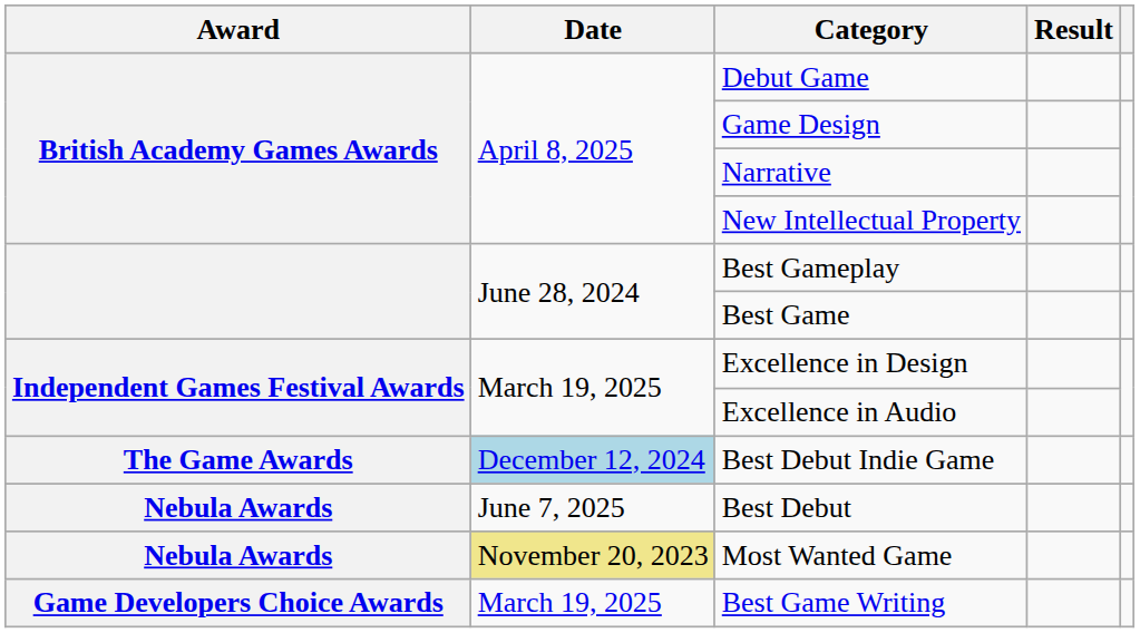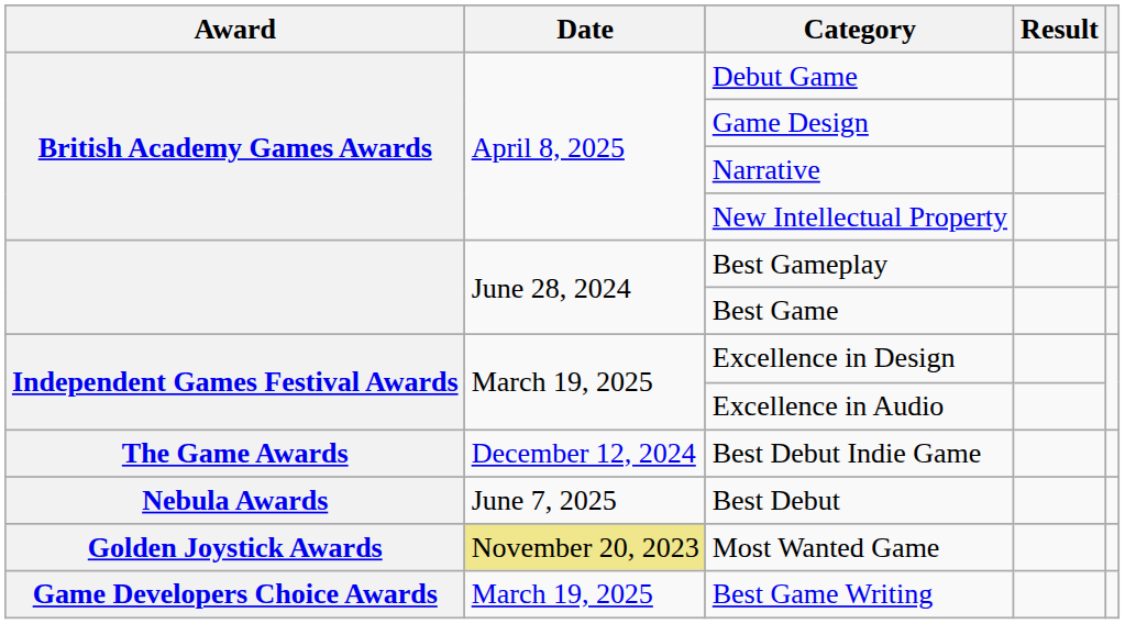Best Debut Indie Game | Date: lightblue background -> no background
Most Wanted Game | Award: Nebula Awards -> Golden Joystick Awards
